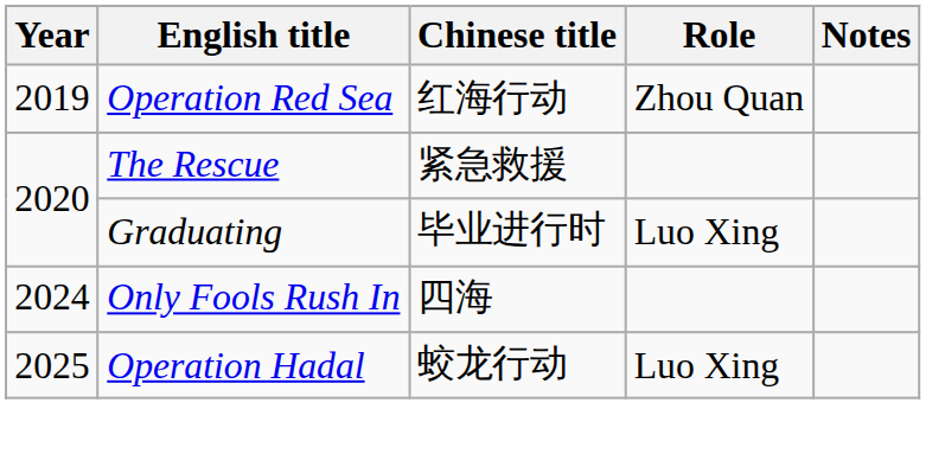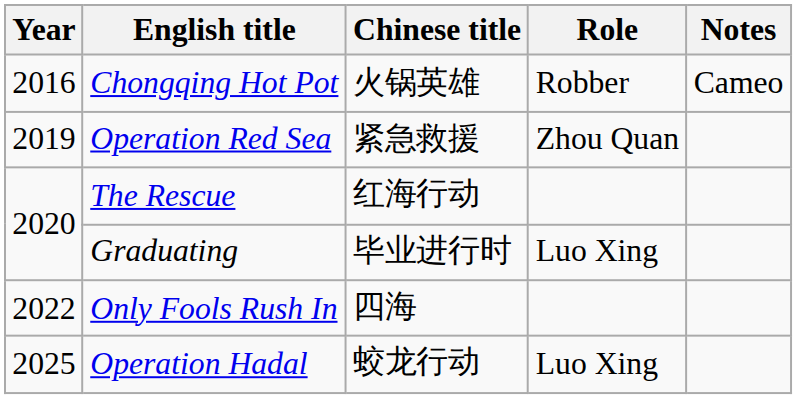+ row: 2016 | Chongqing Hot Pot | 火锅英雄 | Robber | Cameo
Operation Red Sea | Chinese title: 红海行动 -> 紧急救援
The Rescue | Chinese title: 紧急救援 -> 红海行动
Only Fools Rush In | Year: 2024 -> 2022
